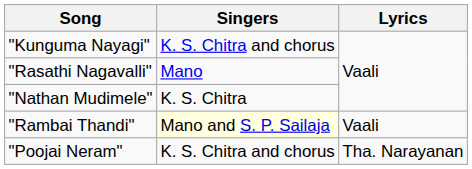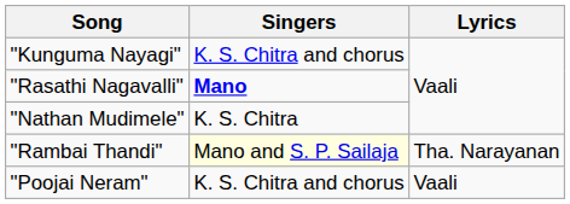"Rasathi Nagavalli" | Singers: normal -> bold
"Rambai Thandi" | Lyrics: Vaali -> Tha. Narayanan
"Poojai Neram" | Lyrics: Tha. Narayanan -> Vaali
